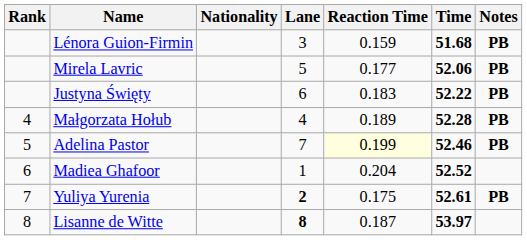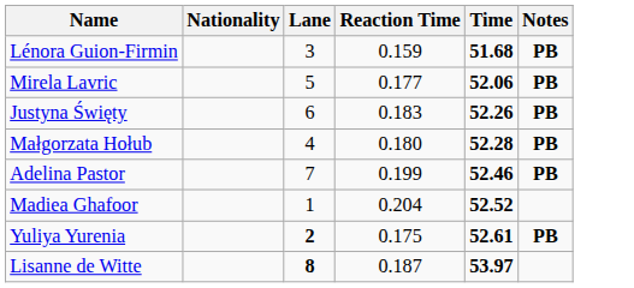- column: Rank | 4 | 5 | 6 | 7 | 8
Justyna Święty | Time: 52.22 -> 52.26
Małgorzata Hołub | Reaction Time: 0.189 -> 0.180
Adelina Pastor | Reaction Time: lightyellow background -> no background
